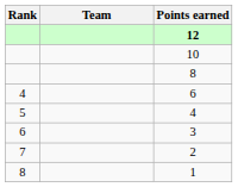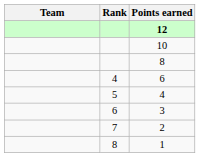columns swapped: Rank <-> Team
